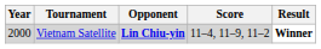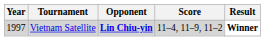Vietnam Satellite | Year: 2000 -> 1997
